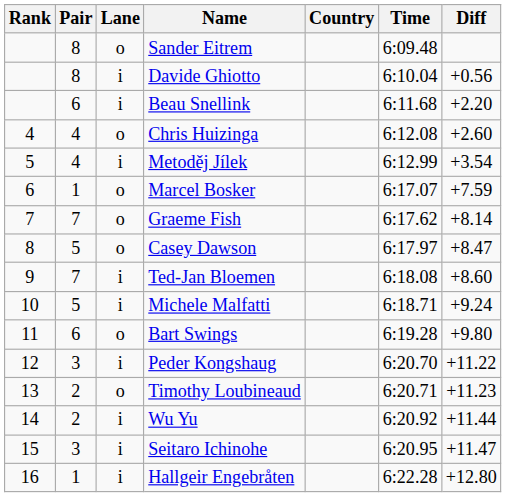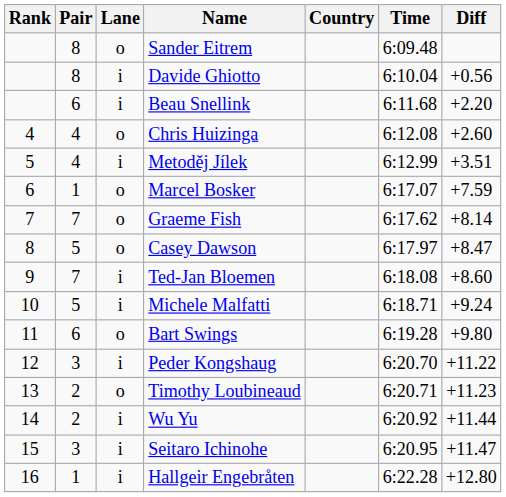Metoděj Jílek | Diff: +3.54 -> +3.51
